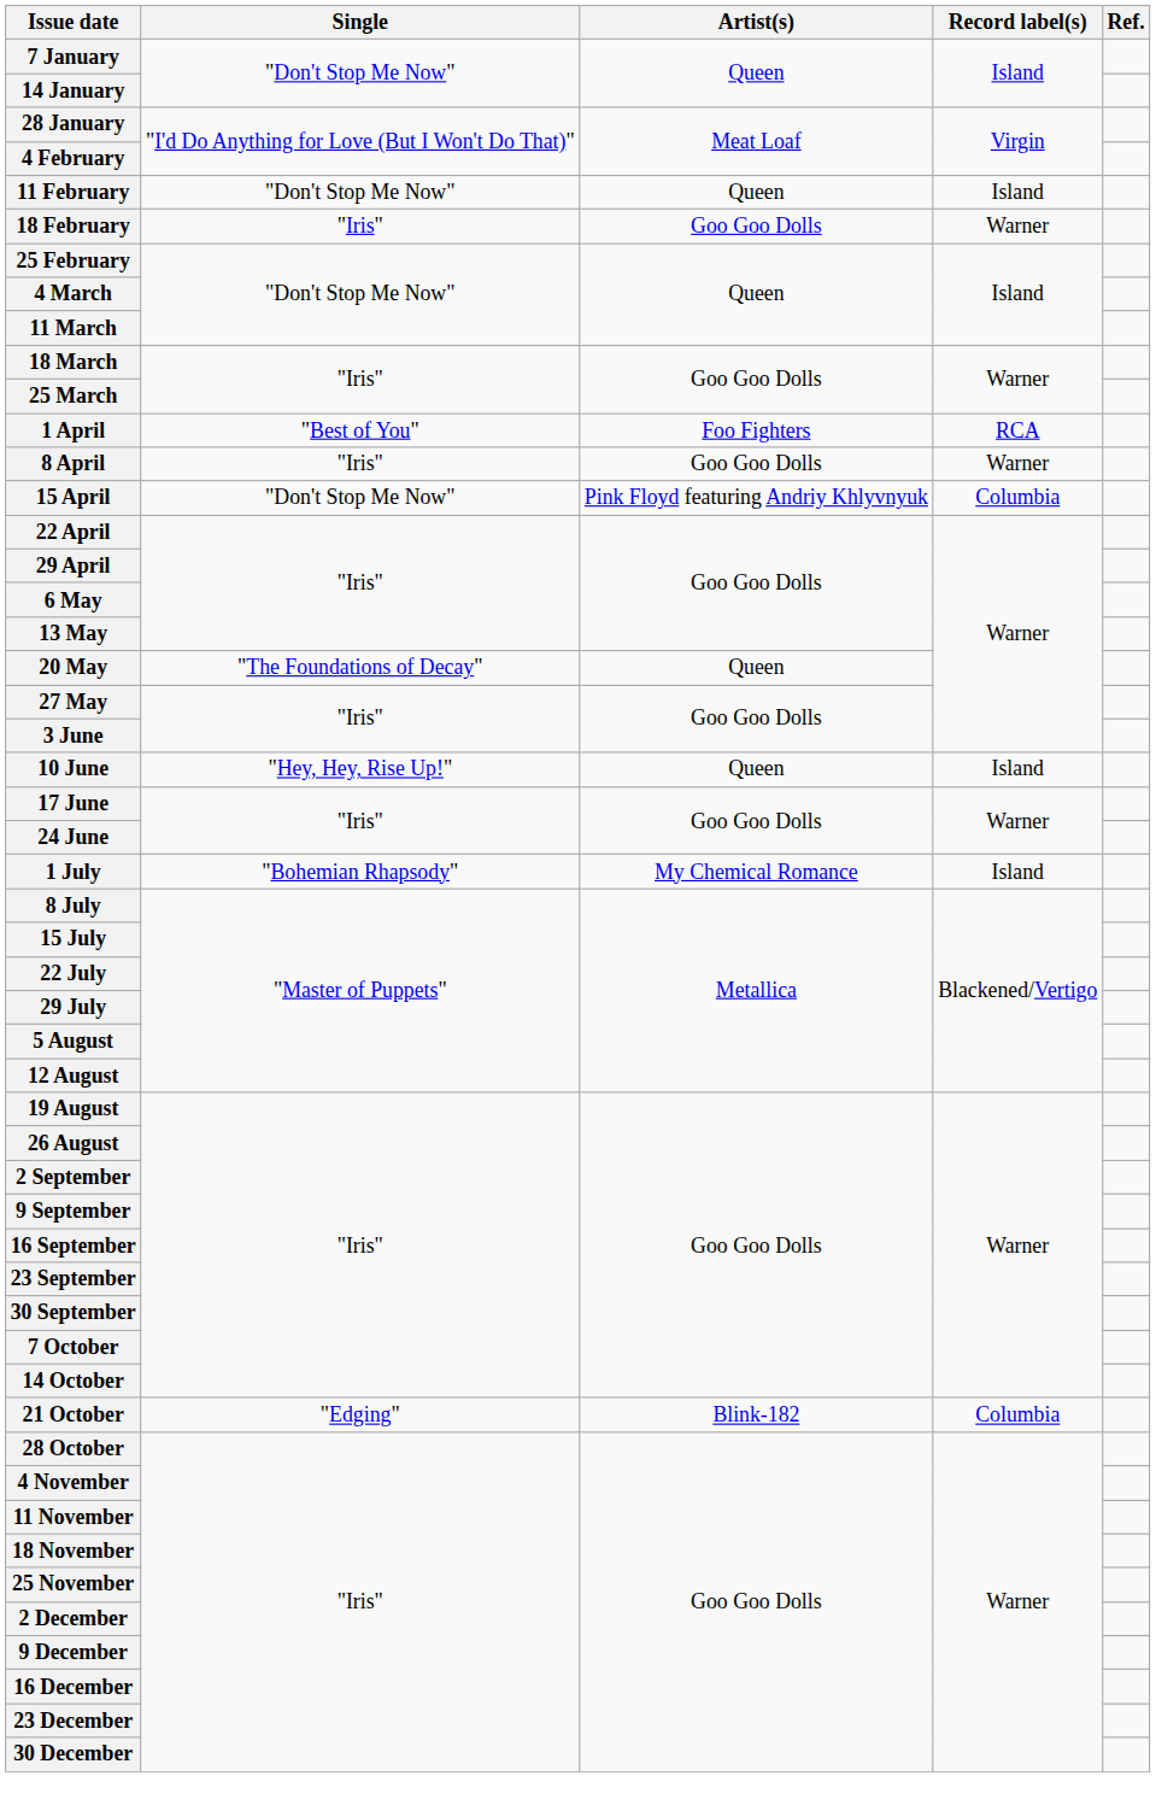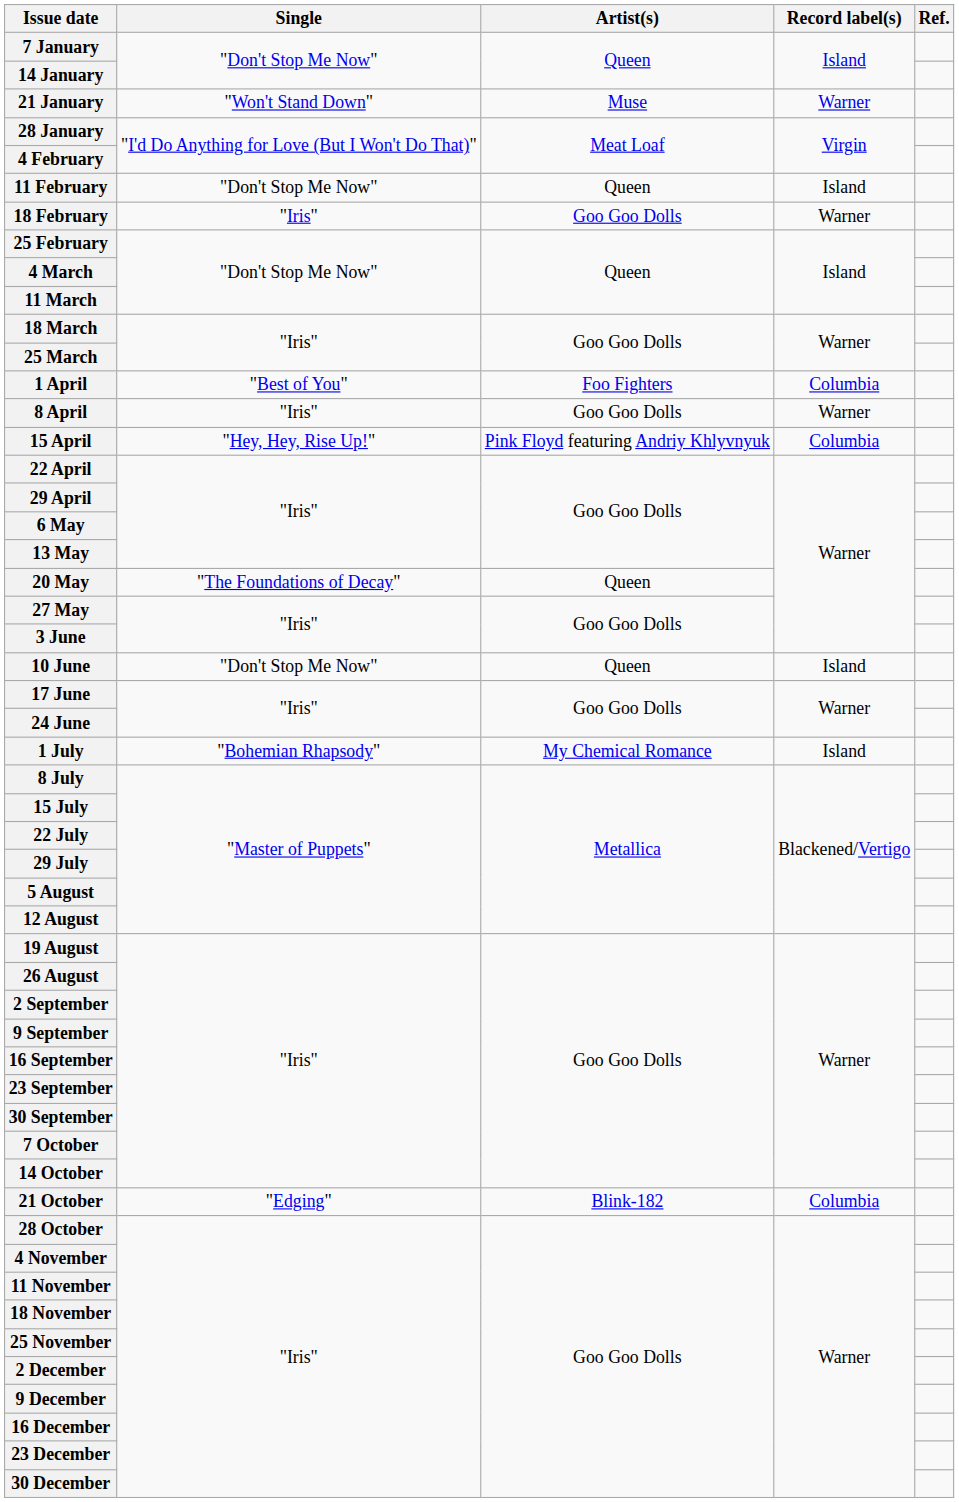+ row: 21 January | "Won't Stand Down" | Muse | Warner
1 April | Record label(s): RCA -> Columbia
15 April | Single: "Don't Stop Me Now" -> "Hey, Hey, Rise Up!"
10 June | Single: "Hey, Hey, Rise Up!" -> "Don't Stop Me Now"
